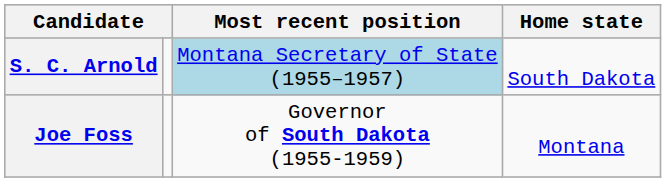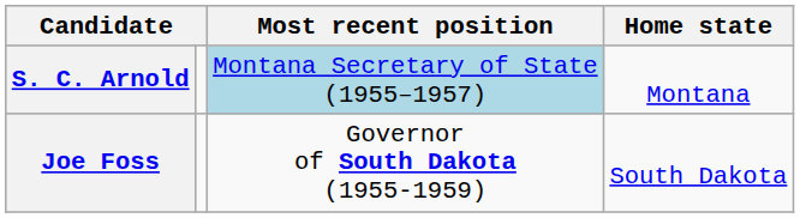S. C. Arnold | Home state: South Dakota -> Montana
Joe Foss | Home state: Montana -> South Dakota
